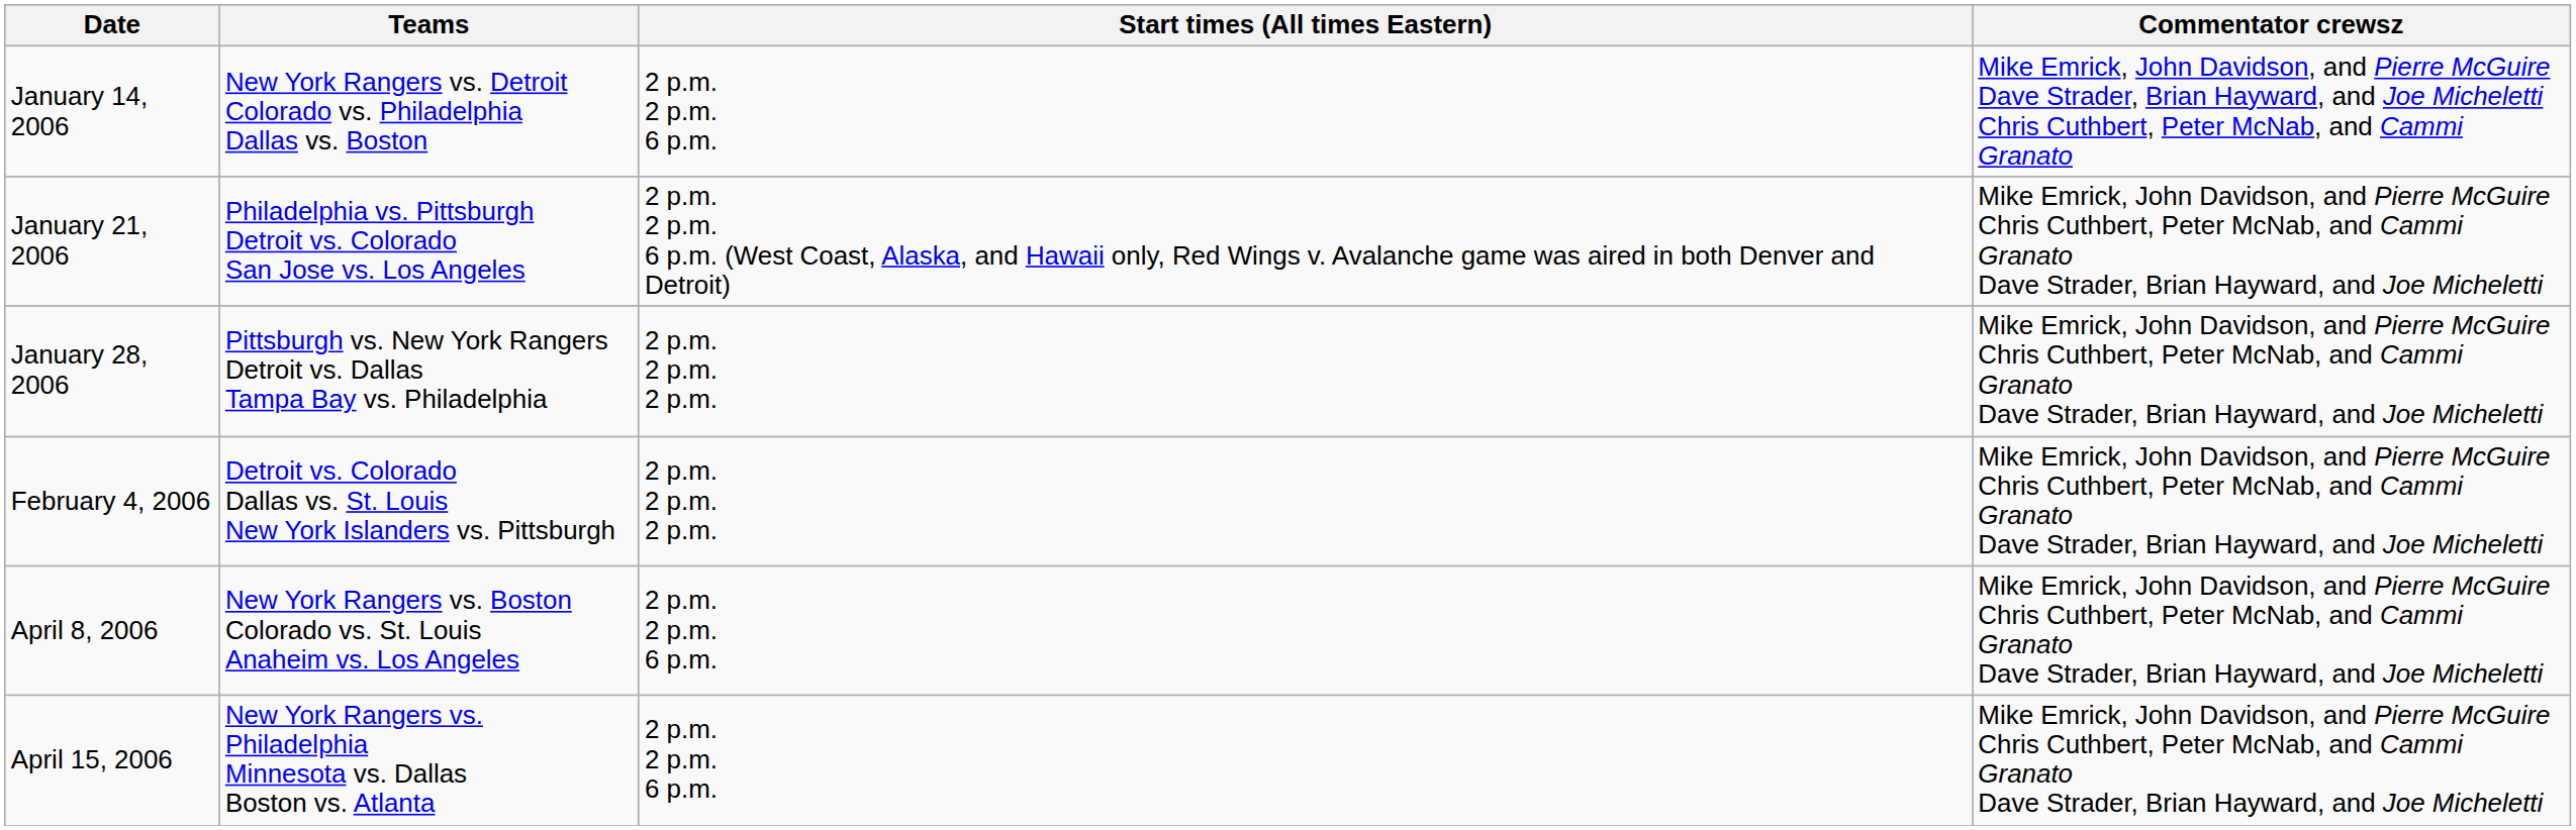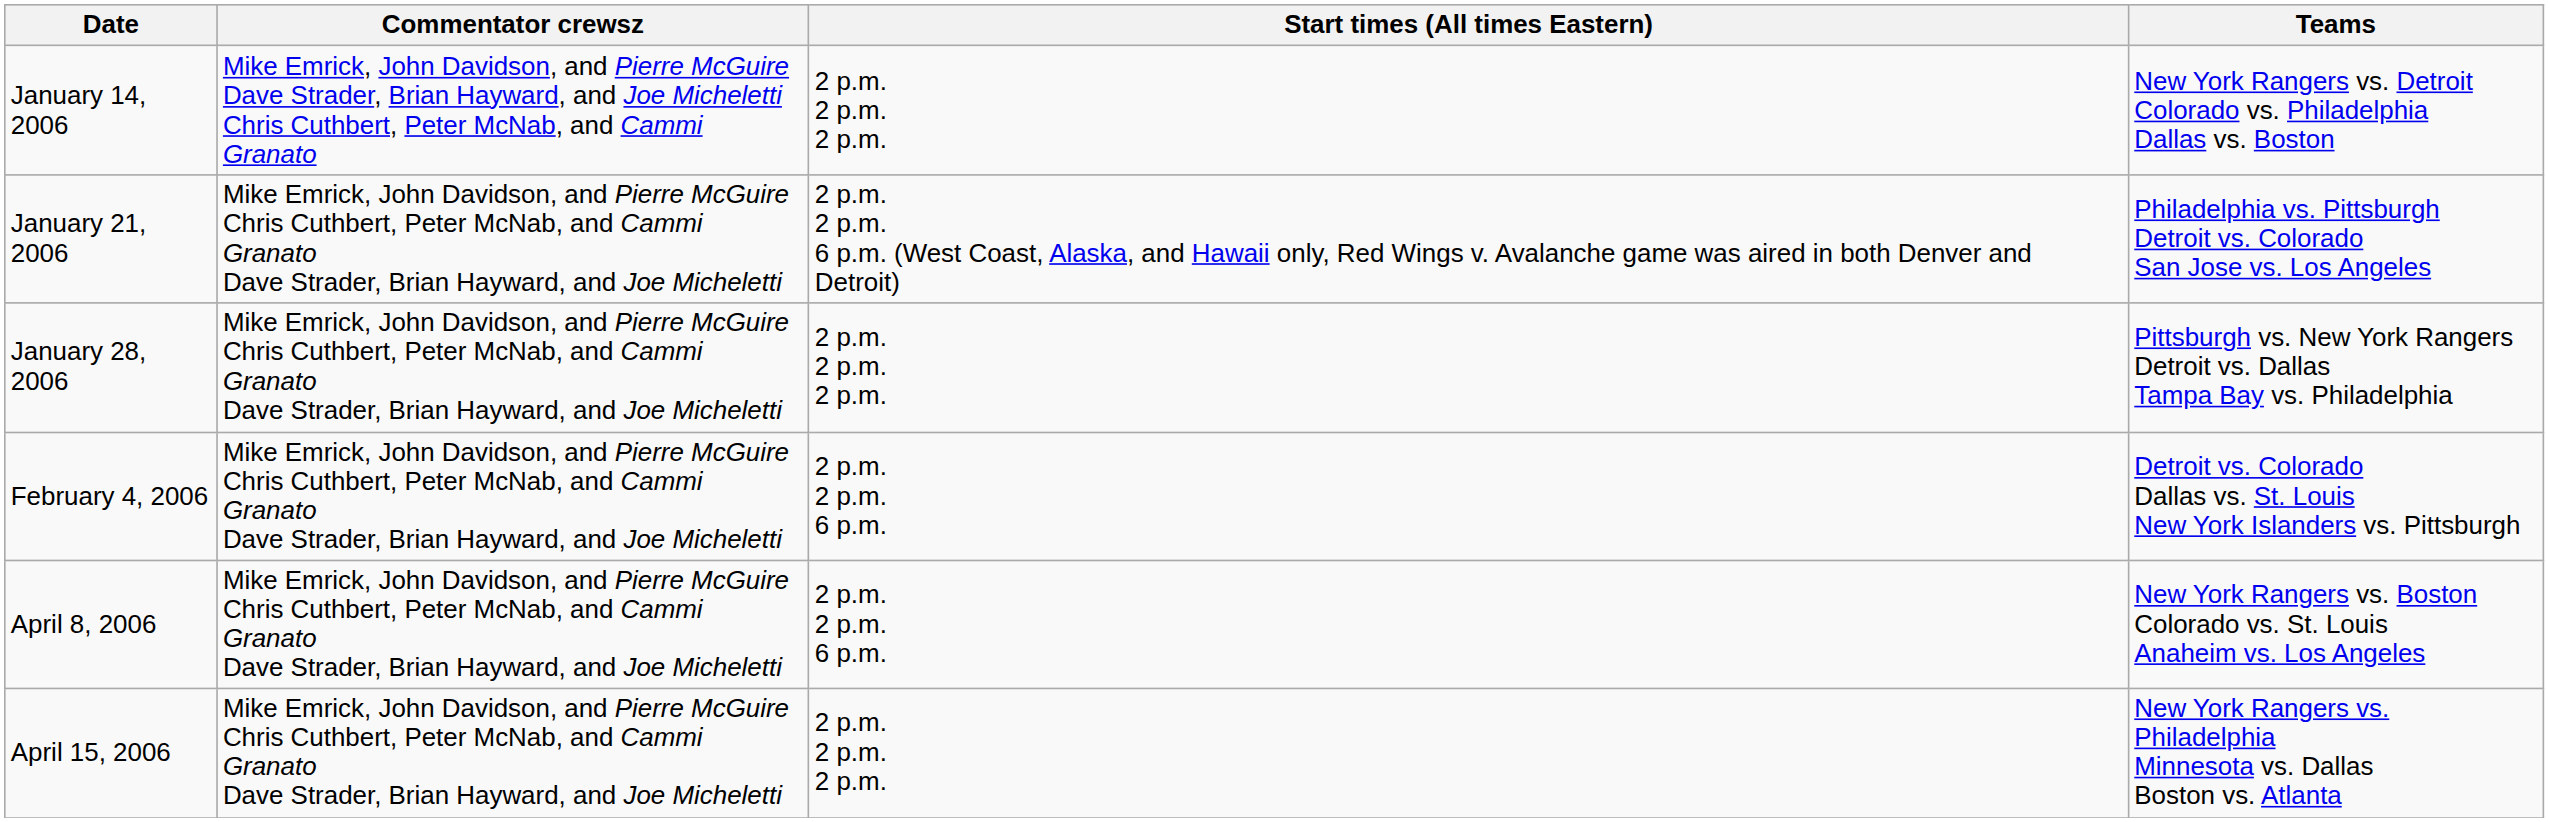columns swapped: Teams <-> Commentator crewsz
January 14, 2006 | Start times (All times Eastern): 2 p.m. 2 p.m. 6 p.m. -> 2 p.m. 2 p.m. 2 p.m.
February 4, 2006 | Start times (All times Eastern): 2 p.m. 2 p.m. 2 p.m. -> 2 p.m. 2 p.m. 6 p.m.
April 15, 2006 | Start times (All times Eastern): 2 p.m. 2 p.m. 6 p.m. -> 2 p.m. 2 p.m. 2 p.m.
